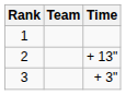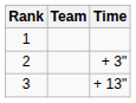2 | Time: + 13" -> + 3"
3 | Time: + 3" -> + 13"
